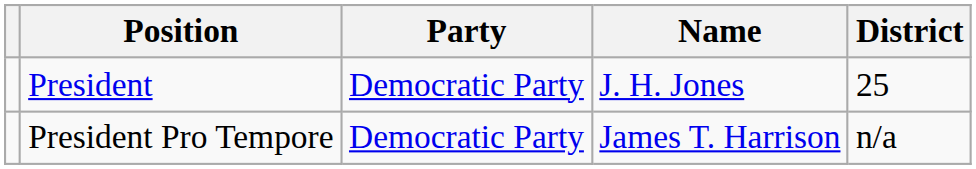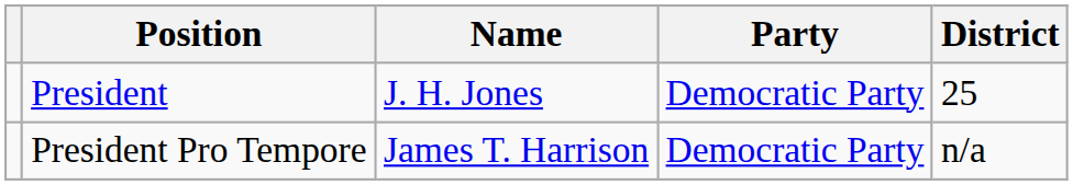columns swapped: Name <-> Party
